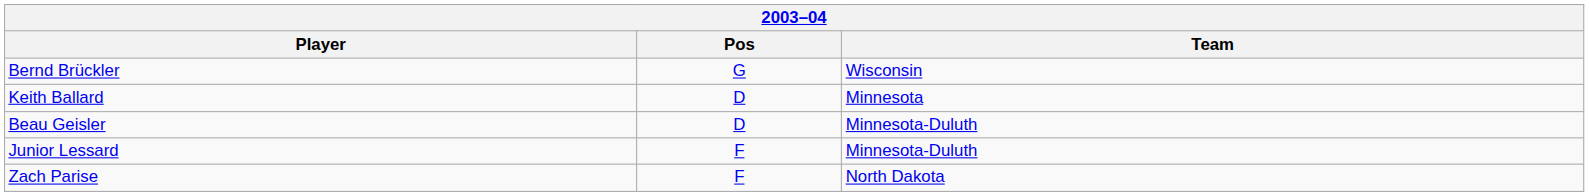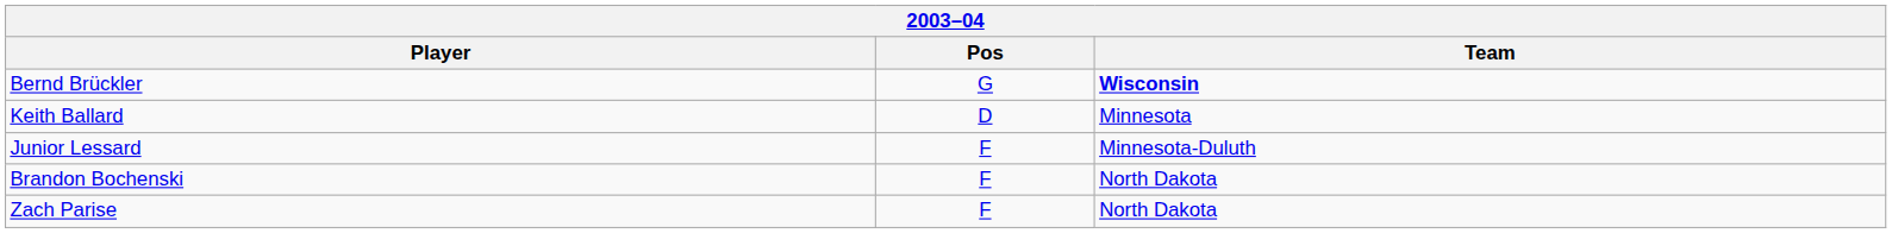Bernd Brückler | Team: normal -> bold
- row: Beau Geisler | D | Minnesota-Duluth
+ row: Brandon Bochenski | F | North Dakota
